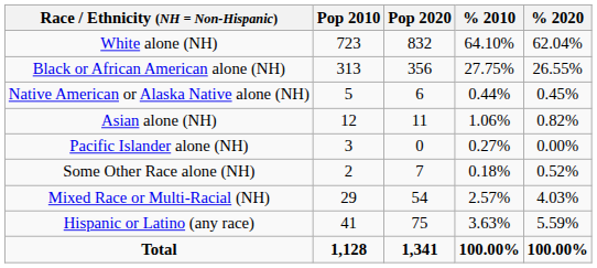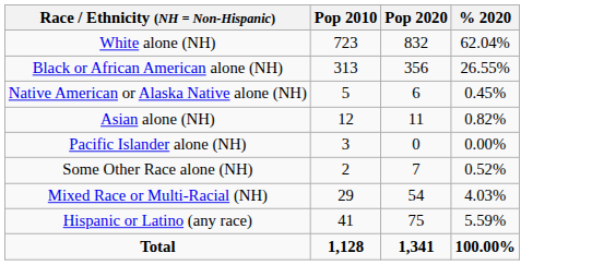- column: % 2010 | 64.10% | 27.75% | 0.44% | 1.06% | 0.27% | 0.18% | 2.57% | 3.63% | 100.00%
